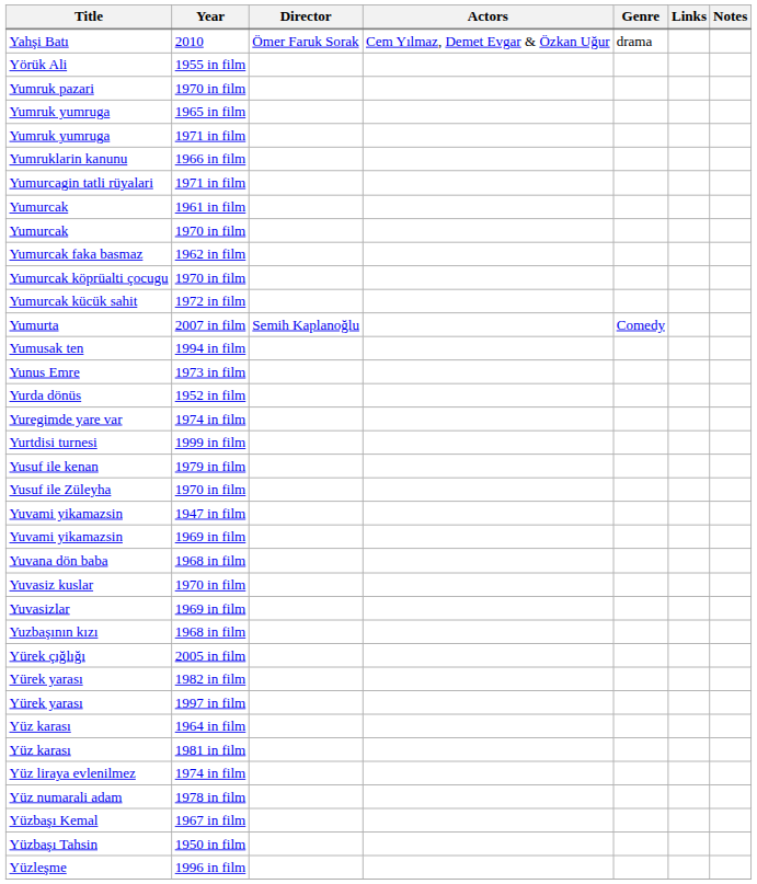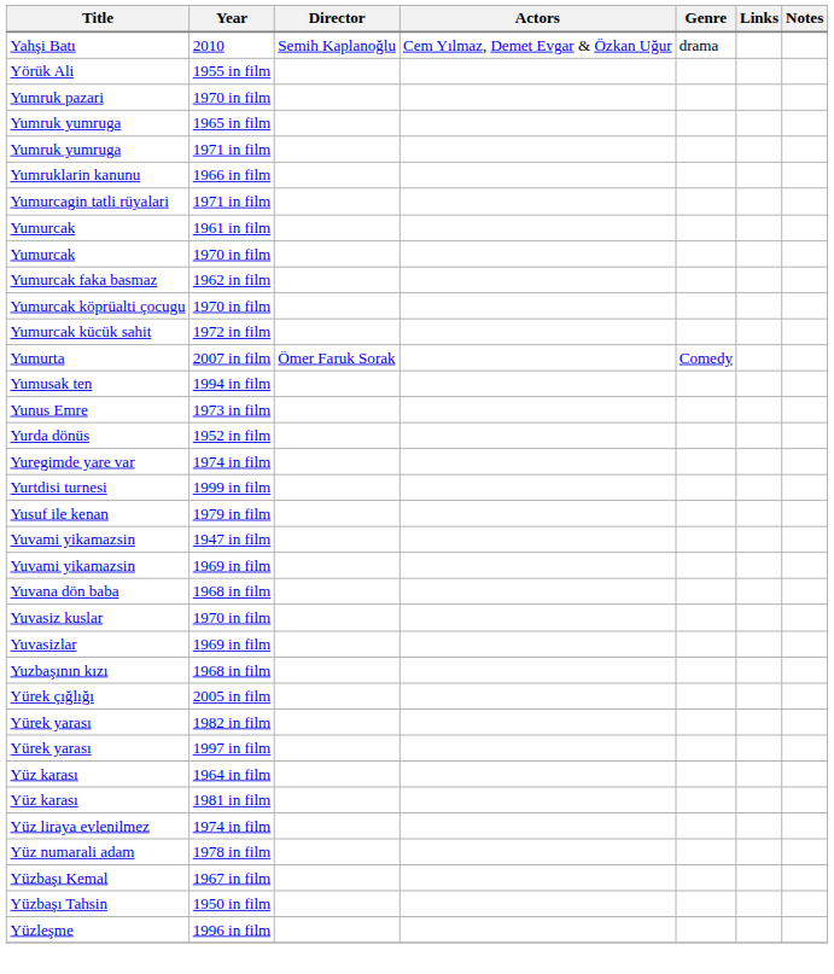Yahşi Batı | Director: Ömer Faruk Sorak -> Semih Kaplanoğlu
Yumurta | Director: Semih Kaplanoğlu -> Ömer Faruk Sorak
- row: Yusuf ile Züleyha | 1970 in film
